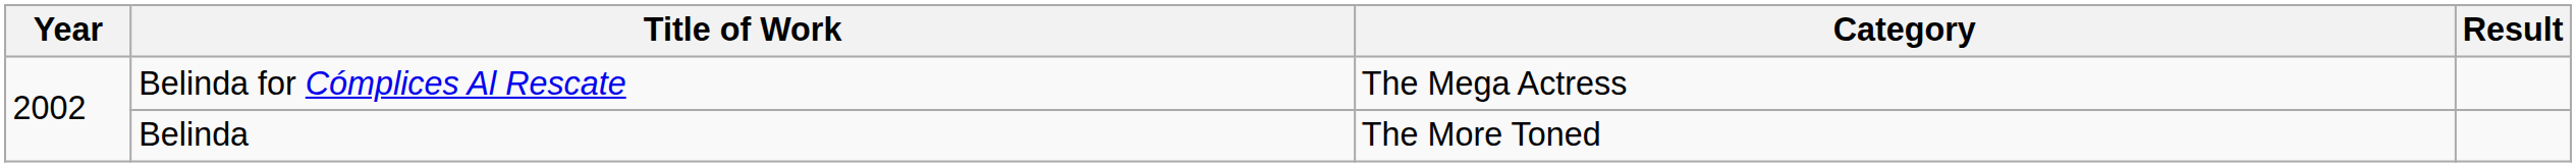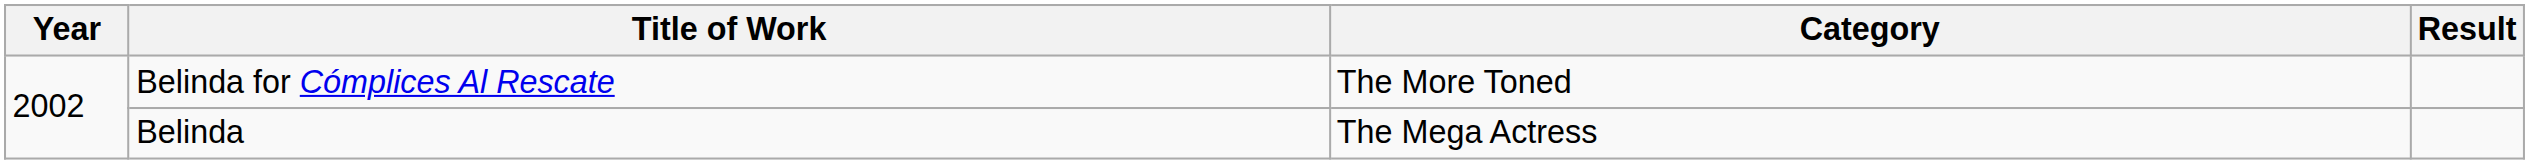Belinda for Cómplices Al Rescate | Category: The Mega Actress -> The More Toned
Belinda | Category: The More Toned -> The Mega Actress
